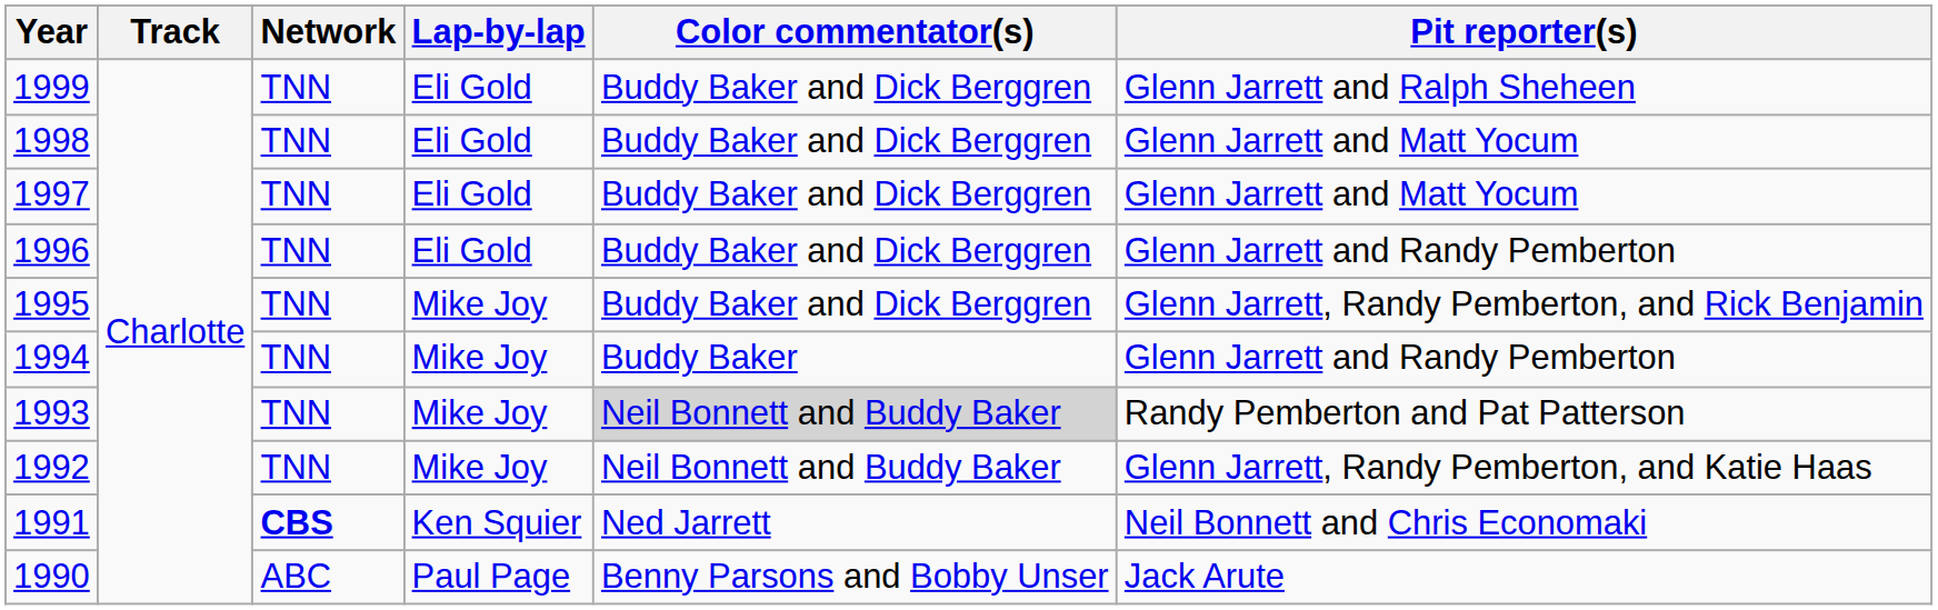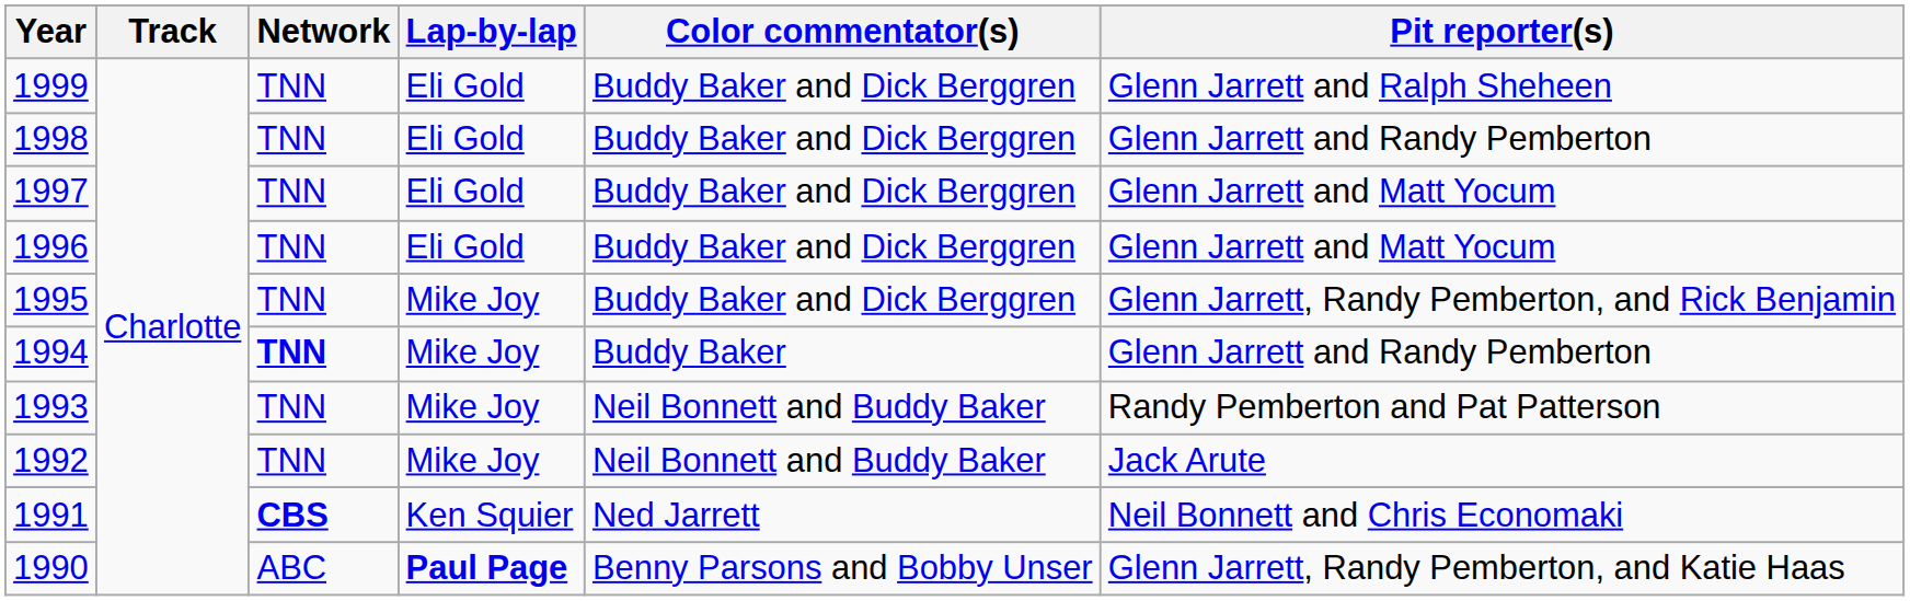1998 | Pit reporter(s): Glenn Jarrett and Matt Yocum -> Glenn Jarrett and Randy Pemberton
1996 | Pit reporter(s): Glenn Jarrett and Randy Pemberton -> Glenn Jarrett and Matt Yocum
1994 | Network: normal -> bold
1993 | Color commentator(s): lightgrey background -> no background
1992 | Pit reporter(s): Glenn Jarrett, Randy Pemberton, and Katie Haas -> Jack Arute
1990 | Lap-by-lap: normal -> bold
1990 | Pit reporter(s): Jack Arute -> Glenn Jarrett, Randy Pemberton, and Katie Haas
